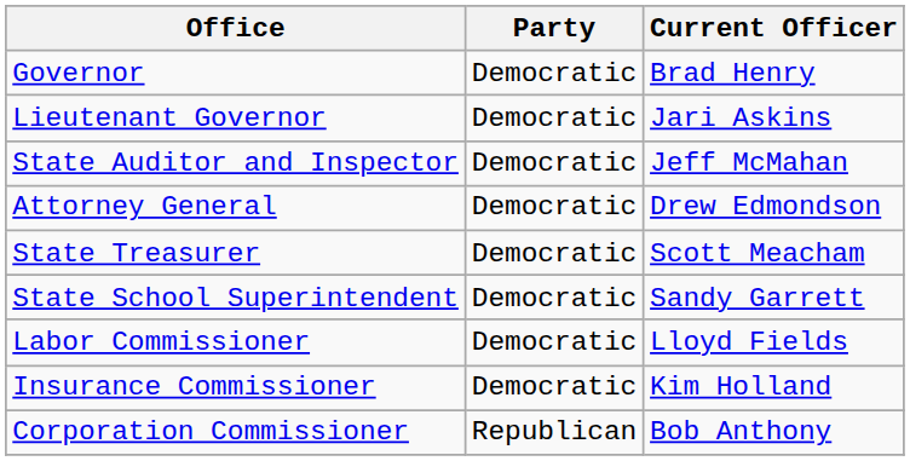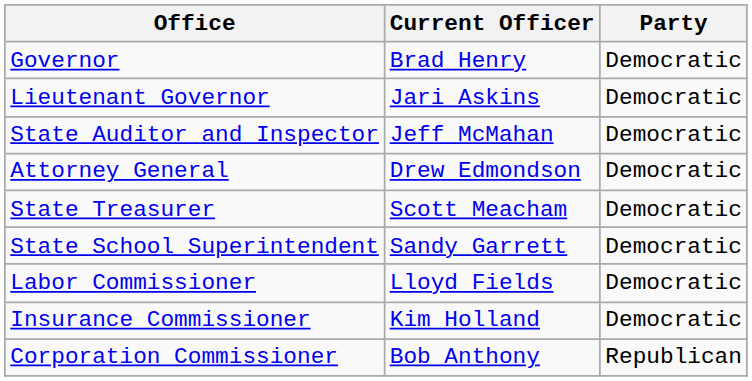columns swapped: Current Officer <-> Party
